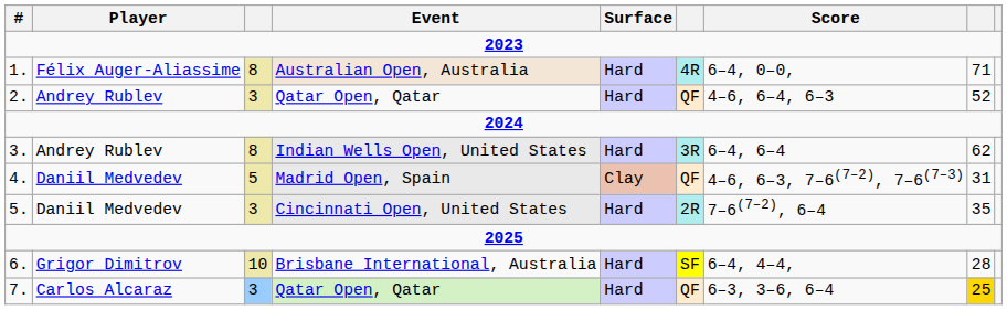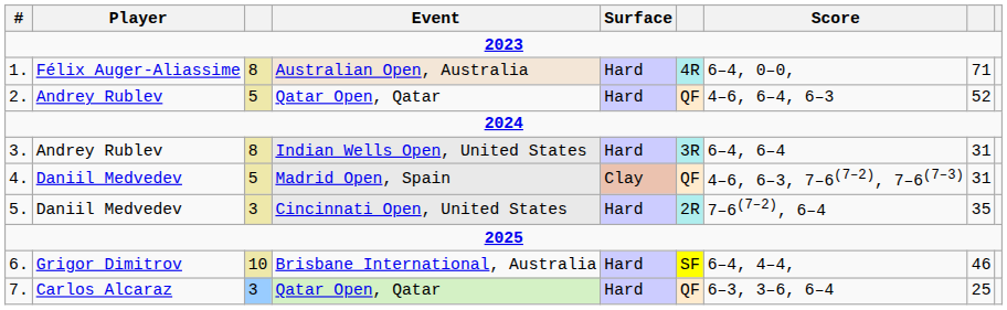2. / Qatar Open, Qatar | column 3: 3 -> 5
Indian Wells Open, United States | column 8: 62 -> 31
Brisbane International, Australia | column 8: 28 -> 46
7. / Qatar Open, Qatar | column 8: gold background -> no background
